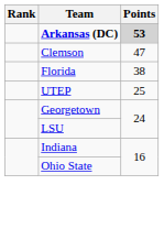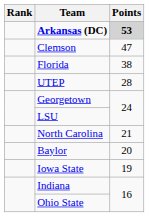UTEP | Points: 25 -> 28
+ row: North Carolina | 21
+ row: Baylor | 20
+ row: Iowa State | 19
